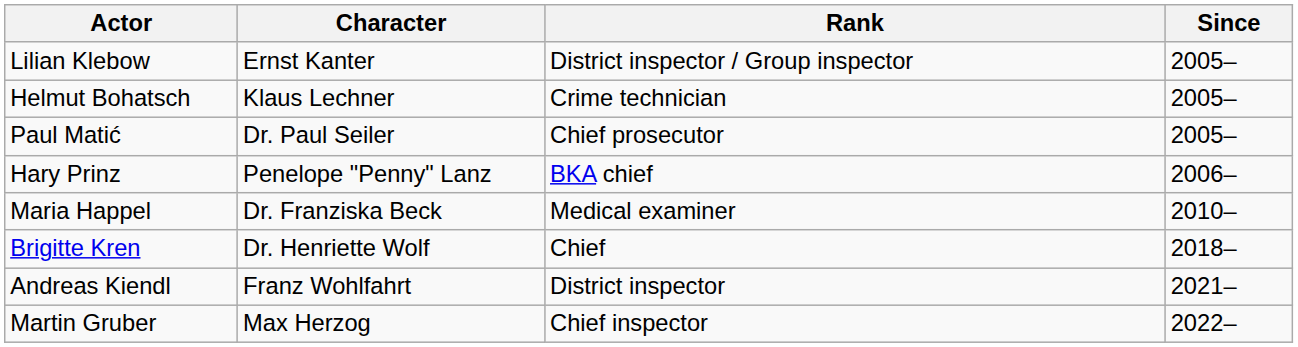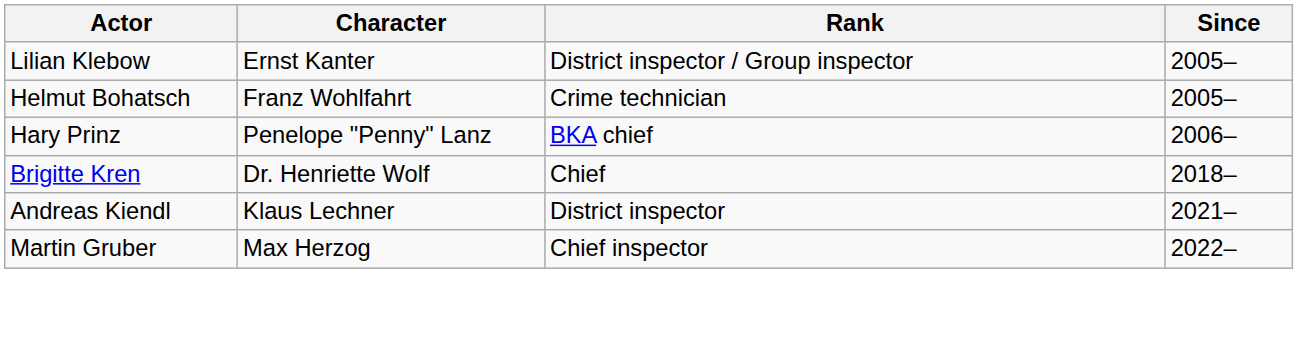Helmut Bohatsch | Character: Klaus Lechner -> Franz Wohlfahrt
- row: Paul Matić | Dr. Paul Seiler | Chief prosecutor | 2005–
- row: Maria Happel | Dr. Franziska Beck | Medical examiner | 2010–
Andreas Kiendl | Character: Franz Wohlfahrt -> Klaus Lechner
